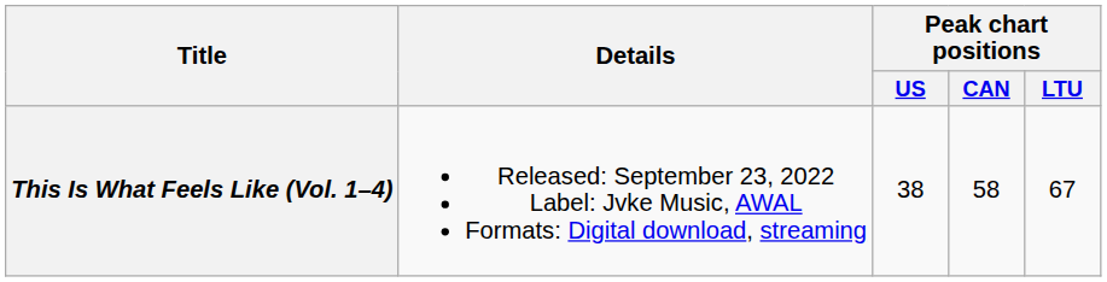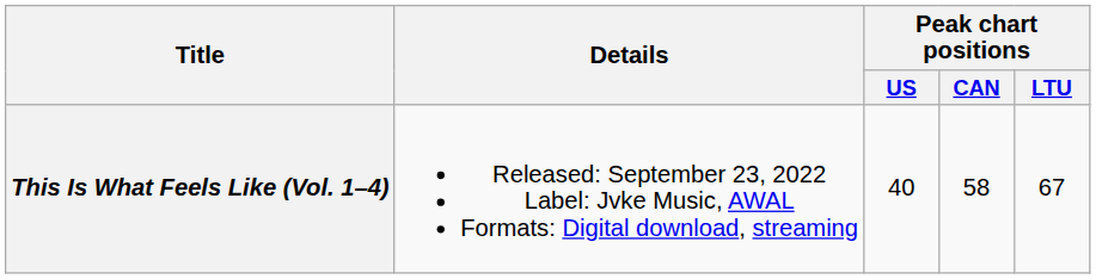This Is What Feels Like (Vol. 1–4) | Peak chart positions / US: 38 -> 40
